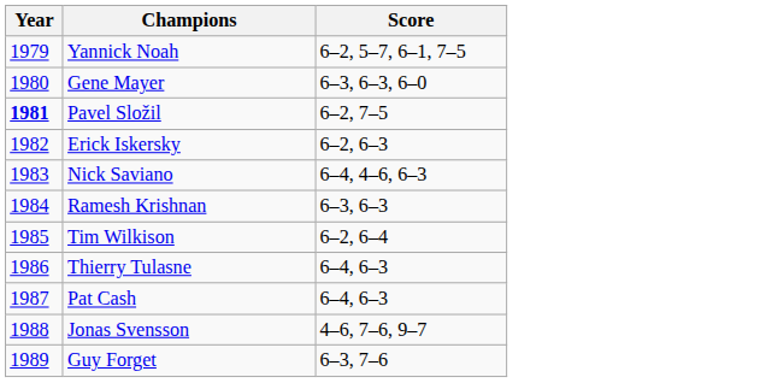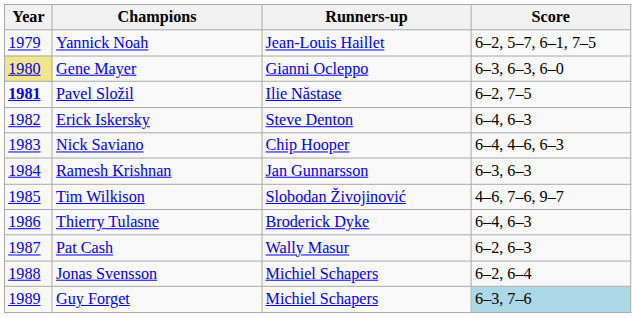+ column: Runners-up | Jean-Louis Haillet | Gianni Ocleppo | Ilie Năstase | Steve Denton | Chip Hooper | Jan Gunnarsson | Slobodan Živojinović | Broderick Dyke | Wally Masur | Michiel Schapers | Michiel Schapers
Gene Mayer | Year: no background -> khaki background
Erick Iskersky | Score: 6–2, 6–3 -> 6–4, 6–3
Tim Wilkison | Score: 6–2, 6–4 -> 4–6, 7–6, 9–7
Pat Cash | Score: 6–4, 6–3 -> 6–2, 6–3
Jonas Svensson | Score: 4–6, 7–6, 9–7 -> 6–2, 6–4
Guy Forget | Score: no background -> lightblue background
